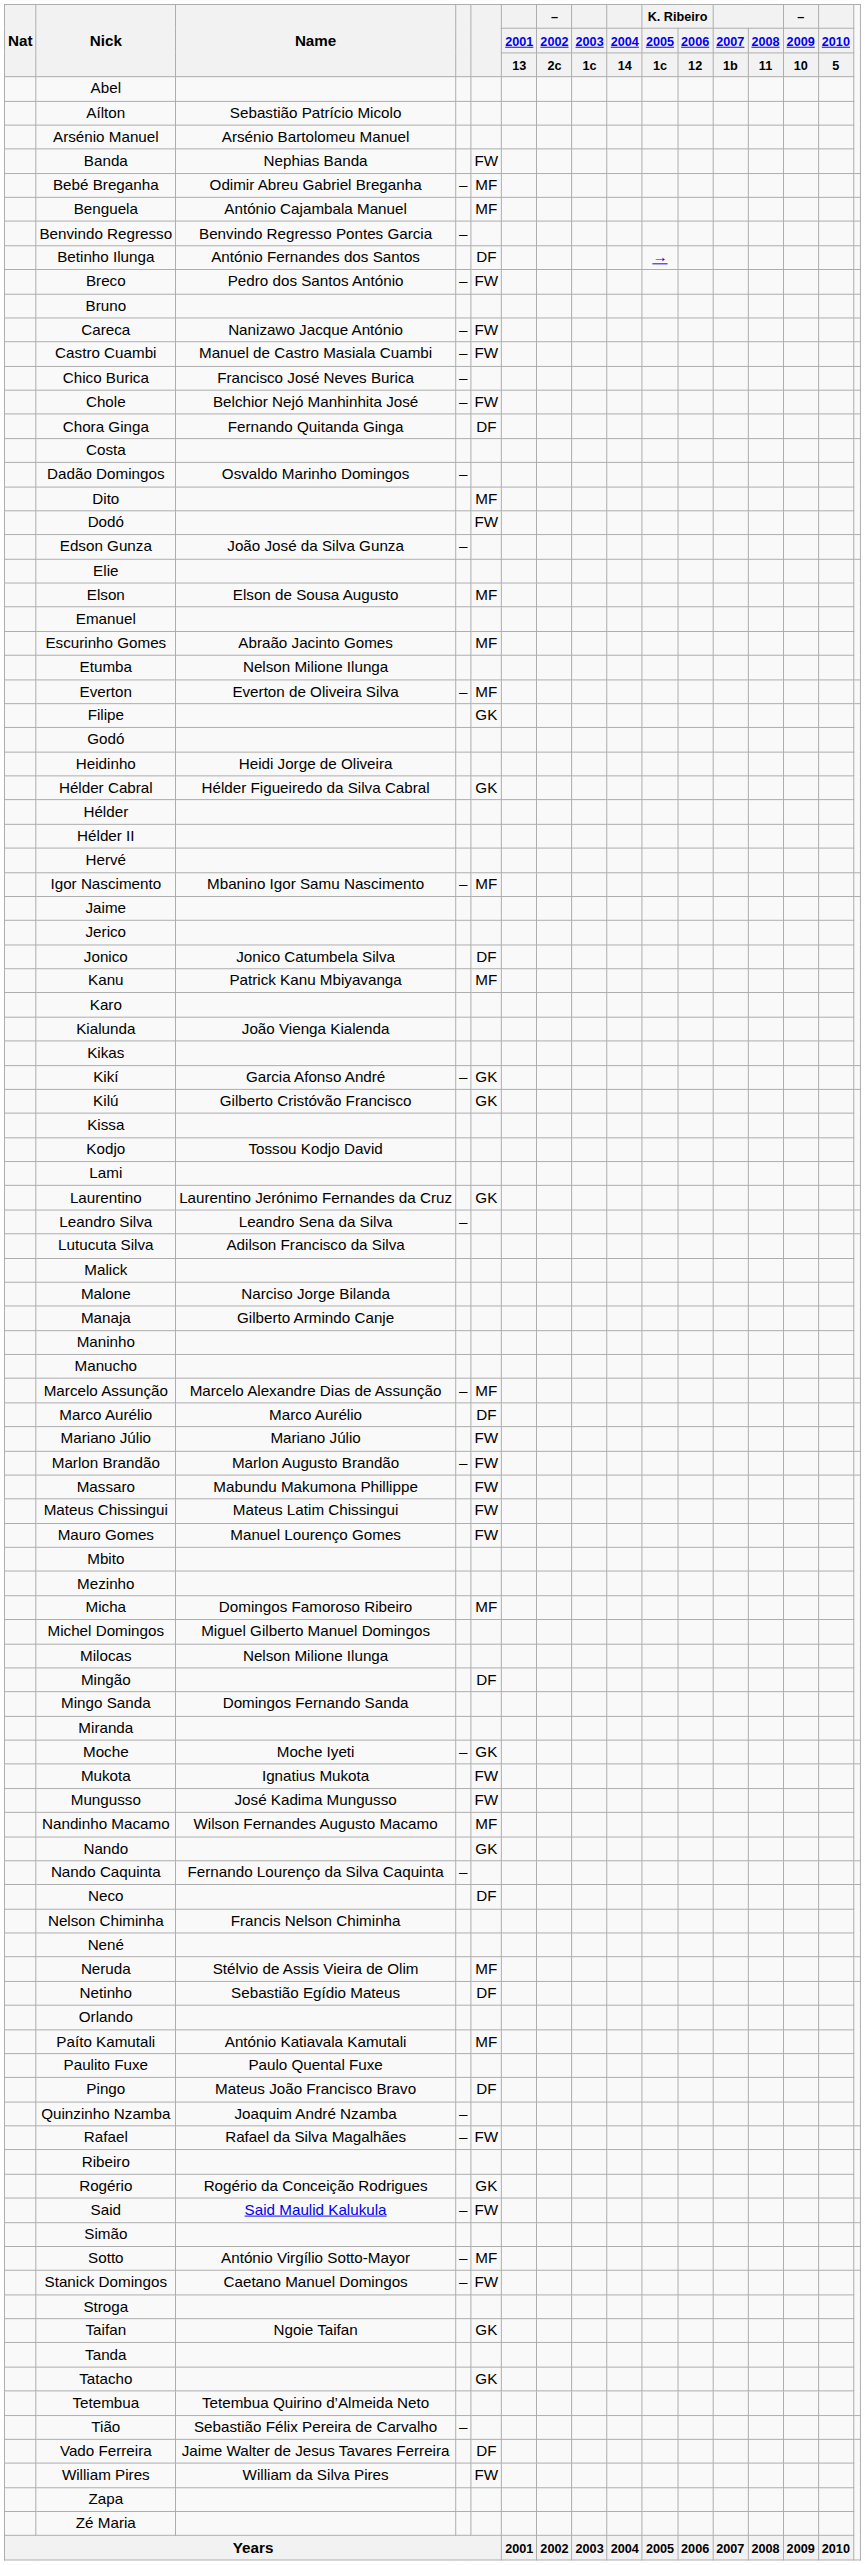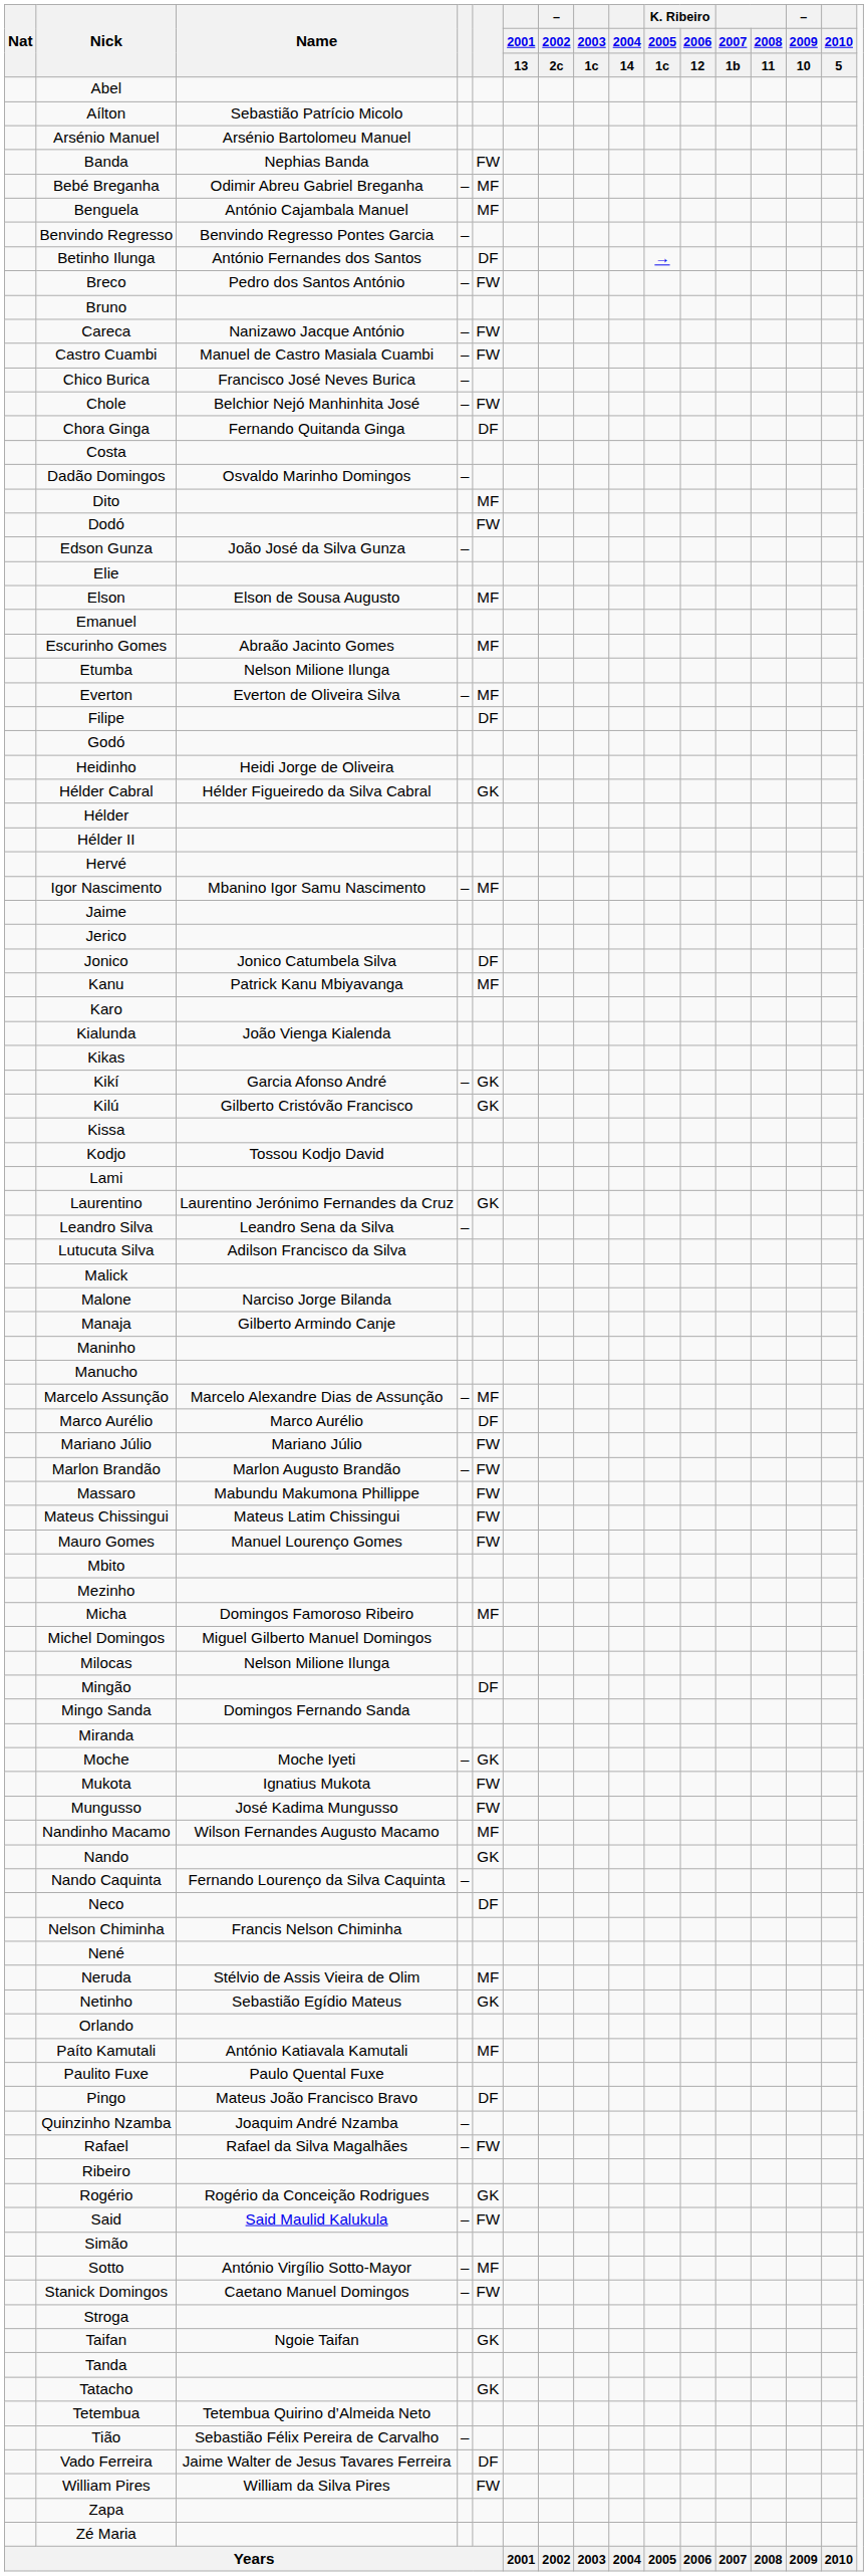Filipe | column 5: GK -> DF
Netinho | column 5: DF -> GK
